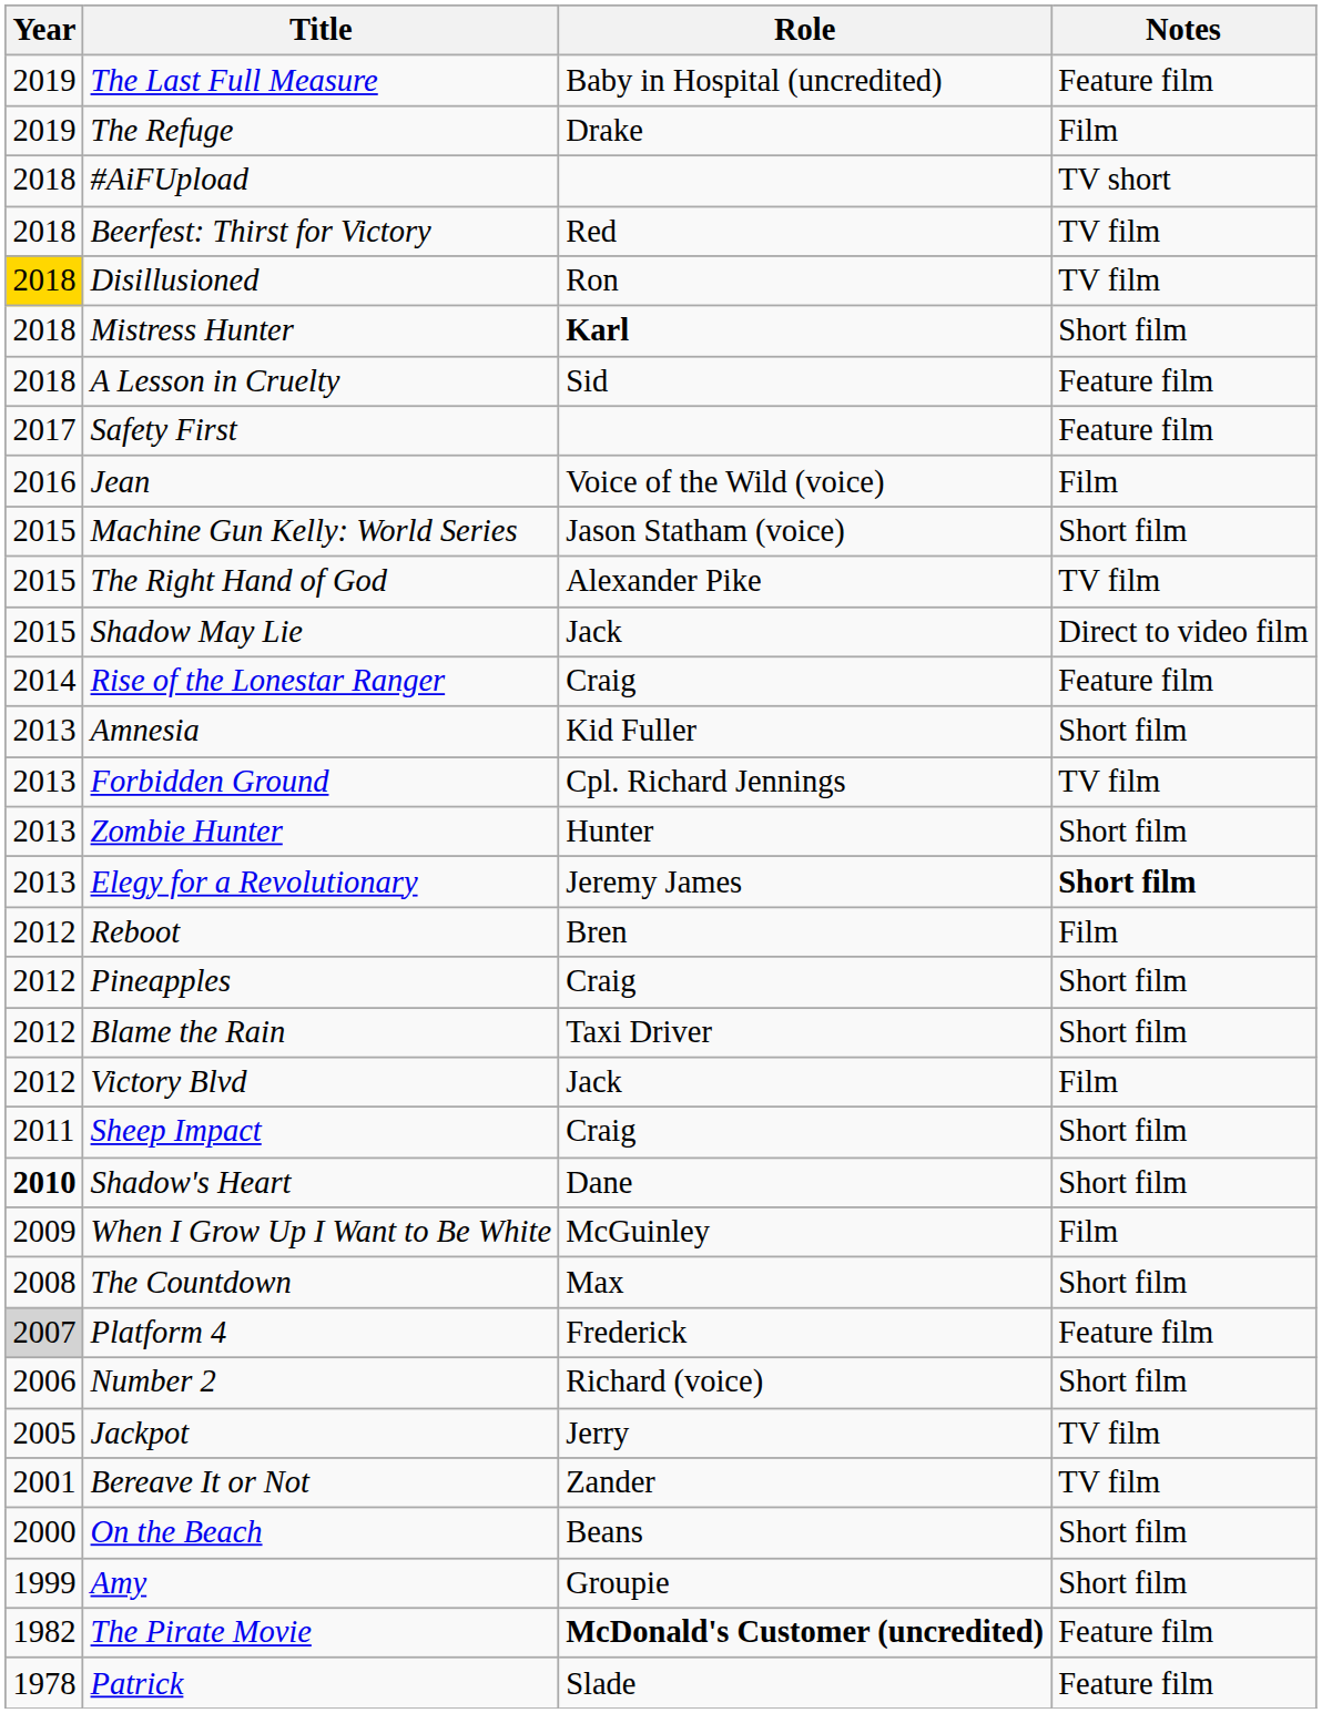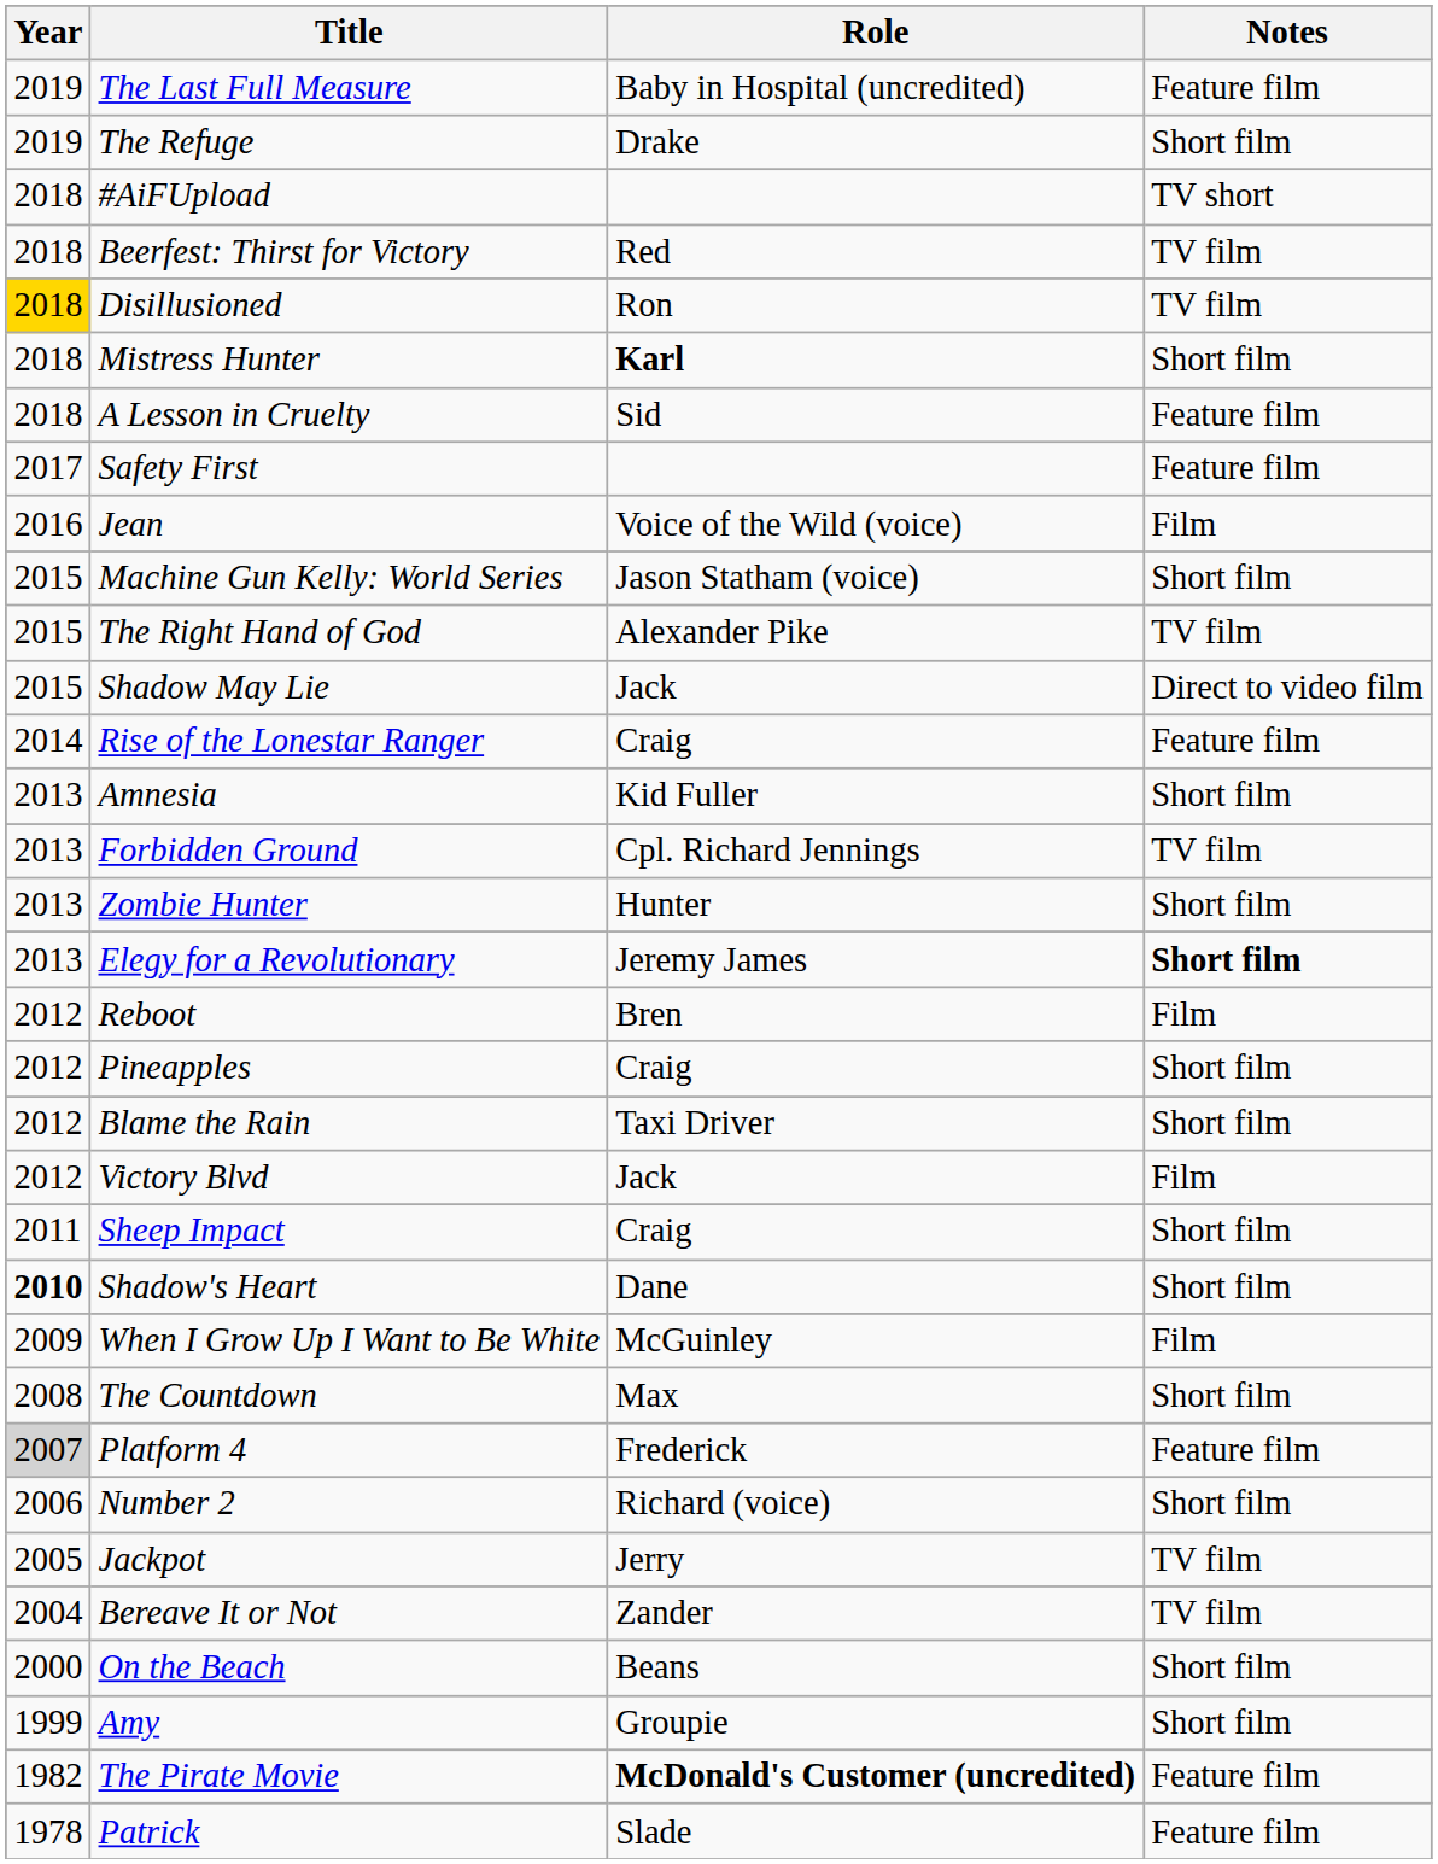The Refuge | Notes: Film -> Short film
Bereave It or Not | Year: 2001 -> 2004
